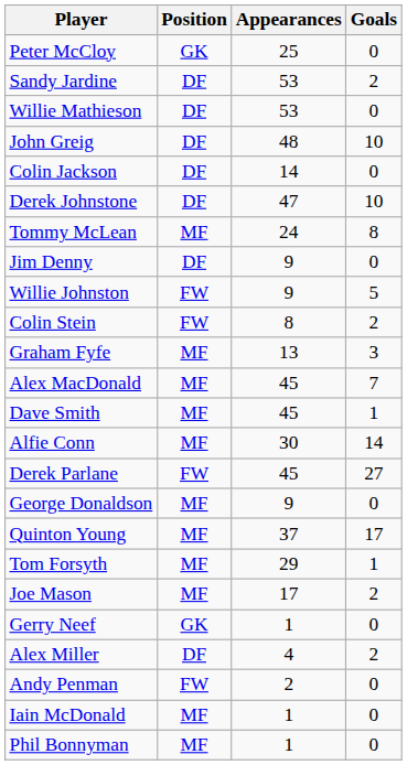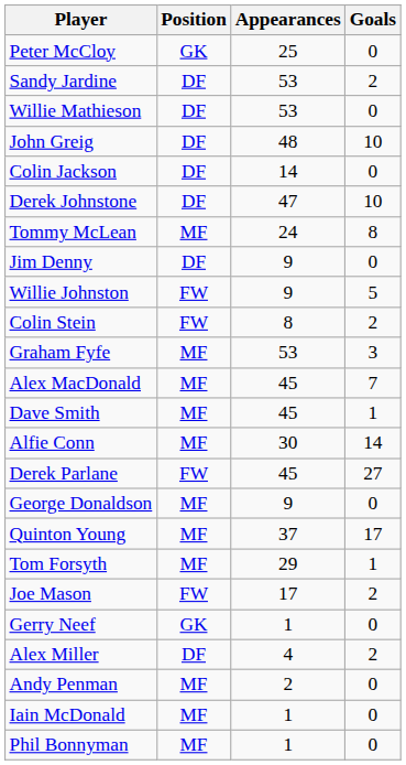Graham Fyfe | Appearances: 13 -> 53
Joe Mason | Position: MF -> FW
Andy Penman | Position: FW -> MF
